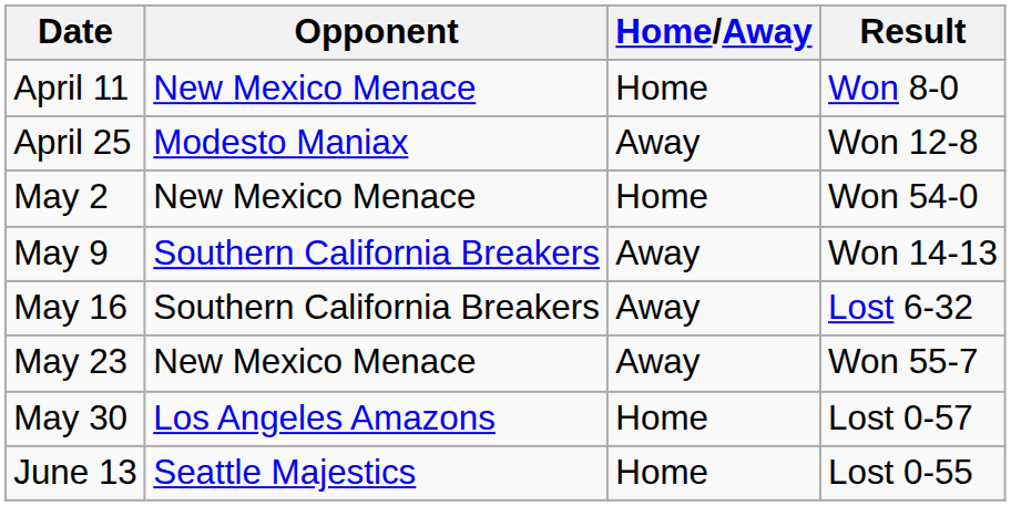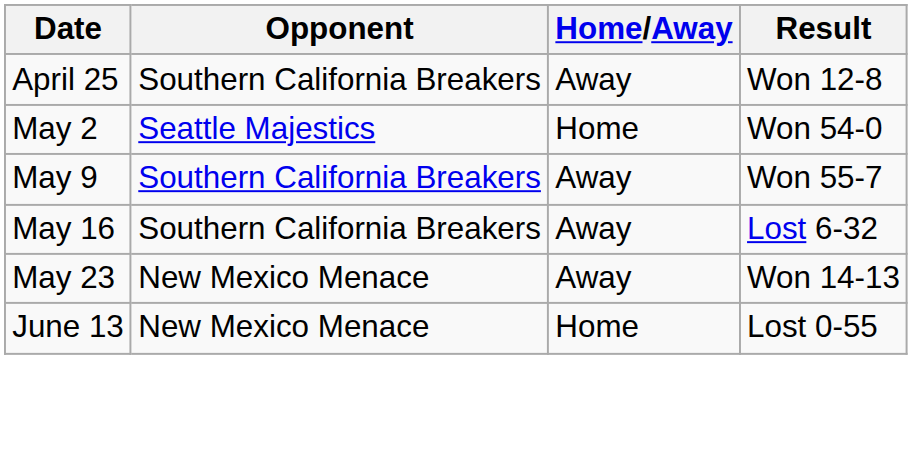- row: April 11 | New Mexico Menace | Home | Won 8-0
April 25 | Opponent: Modesto Maniax -> Southern California Breakers
May 2 | Opponent: New Mexico Menace -> Seattle Majestics
May 9 | Result: Won 14-13 -> Won 55-7
May 23 | Result: Won 55-7 -> Won 14-13
- row: May 30 | Los Angeles Amazons | Home | Lost 0-57
June 13 | Opponent: Seattle Majestics -> New Mexico Menace
